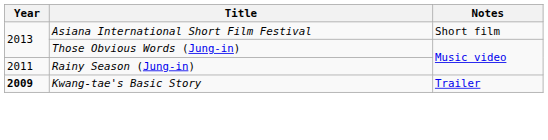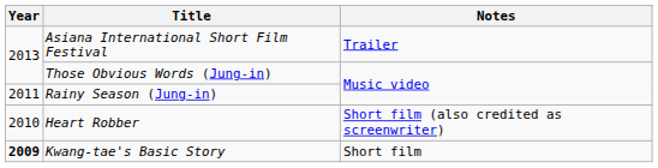Asiana International Short Film Festival | Notes: Short film -> Trailer
+ row: 2010 | Heart Robber | Short film (also credited as screenwriter)
Kwang-tae's Basic Story | Notes: Trailer -> Short film
